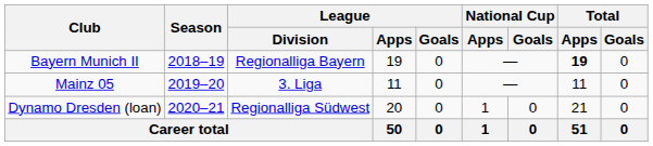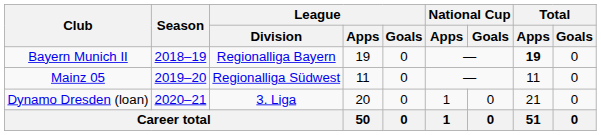Mainz 05 | League / Division: 3. Liga -> Regionalliga Südwest
Dynamo Dresden (loan) | League / Division: Regionalliga Südwest -> 3. Liga
